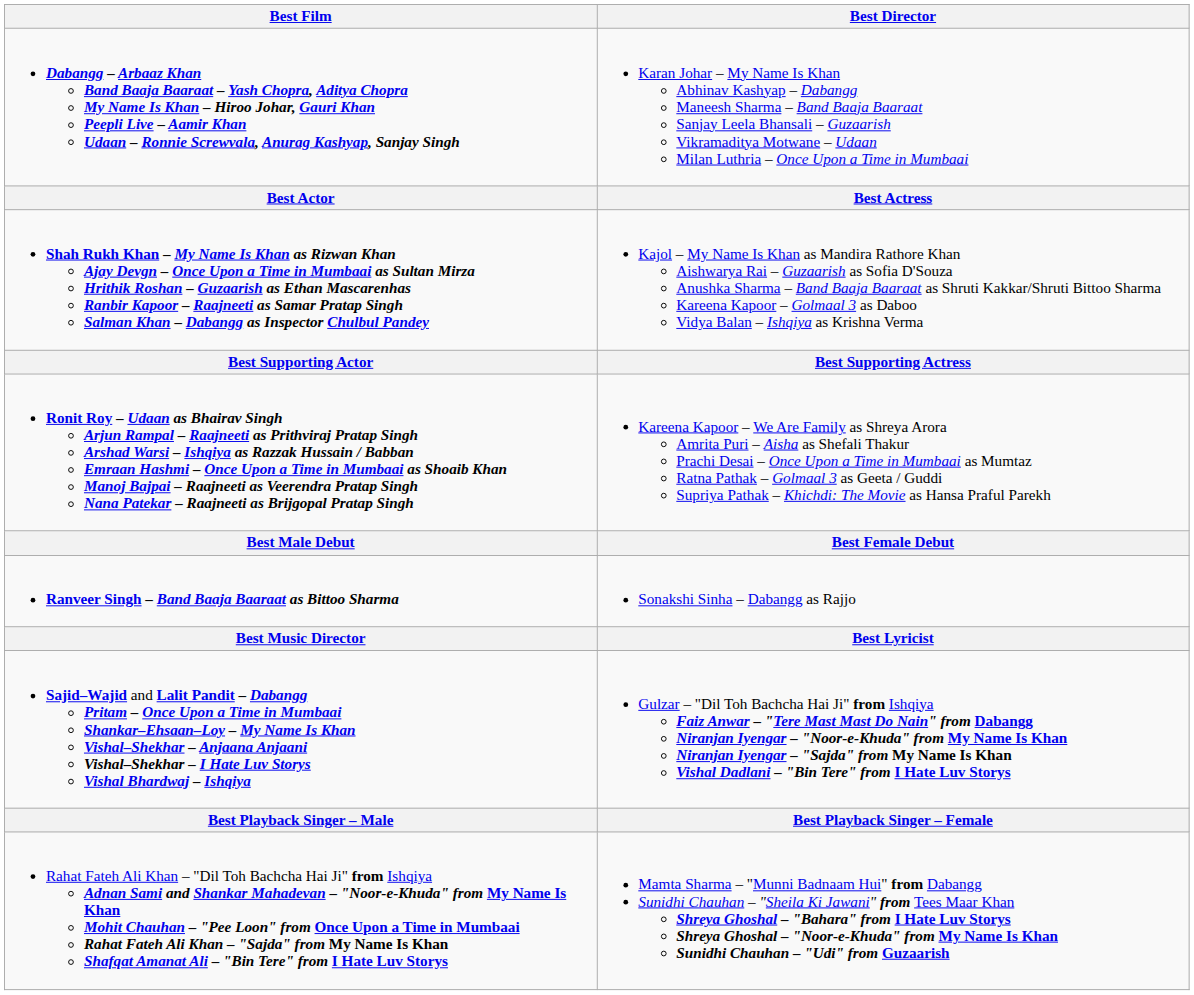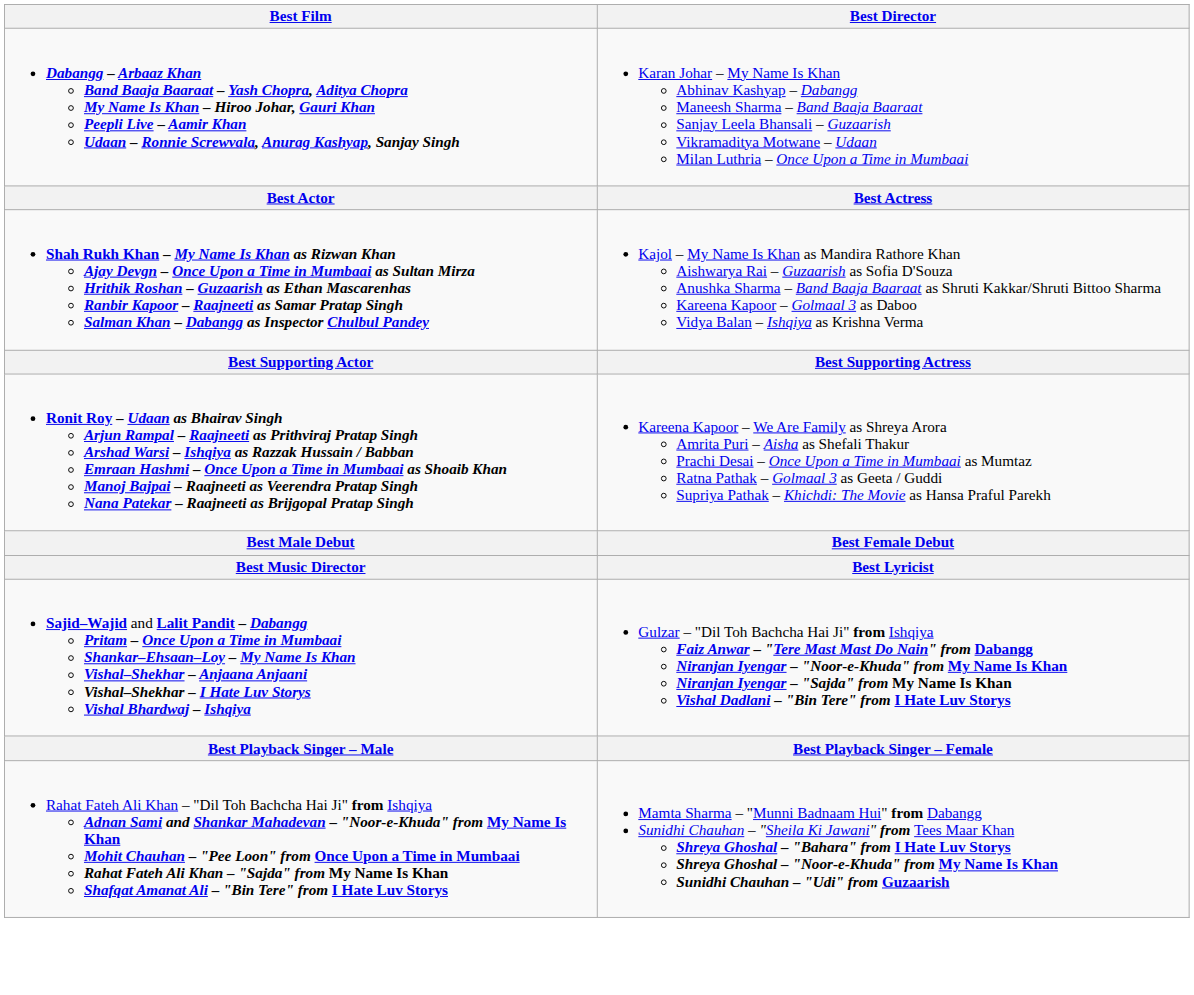- row: Ranveer Singh – Band Baaja Baaraat as Bittoo Sharma | Sonakshi Sinha – Dabangg as Rajjo
